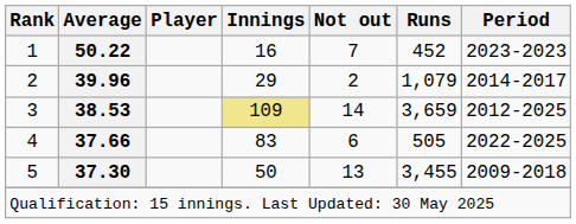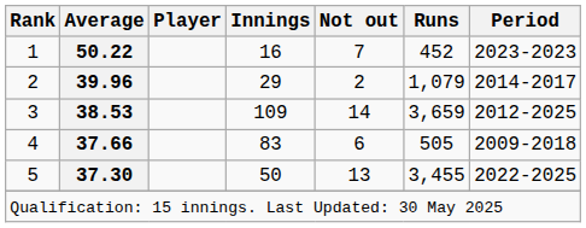3 | Innings: khaki background -> no background
4 | Period: 2022-2025 -> 2009-2018
5 | Period: 2009-2018 -> 2022-2025
